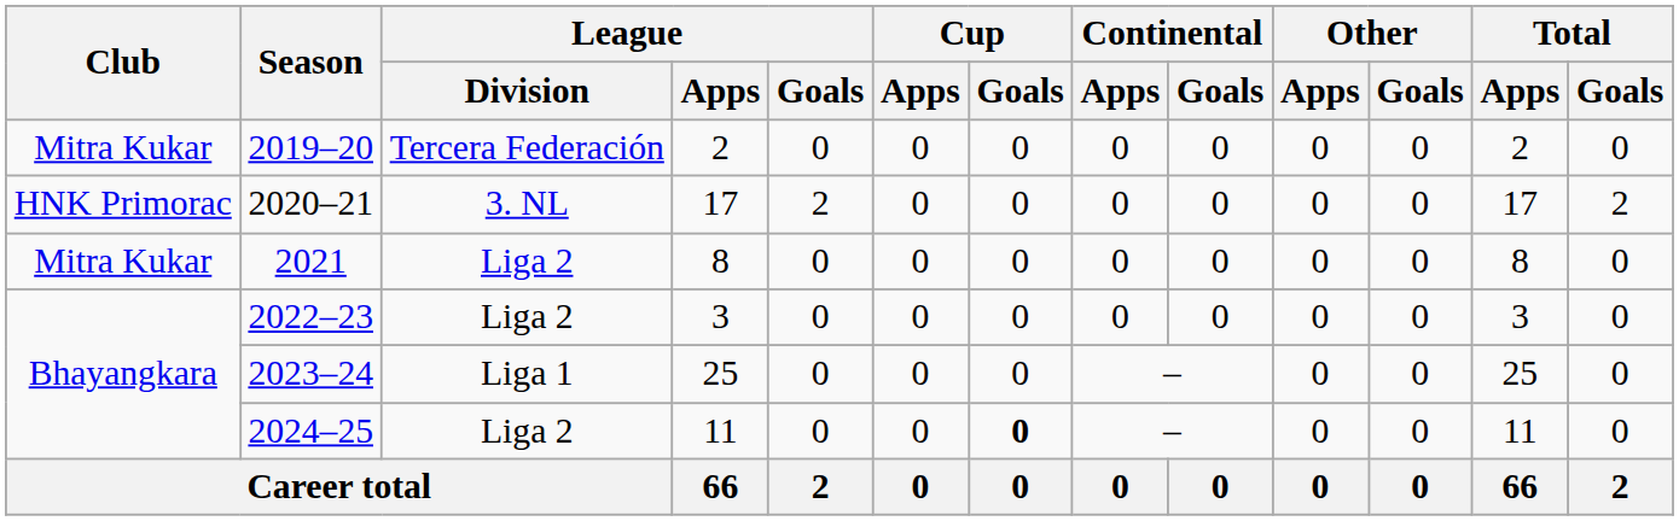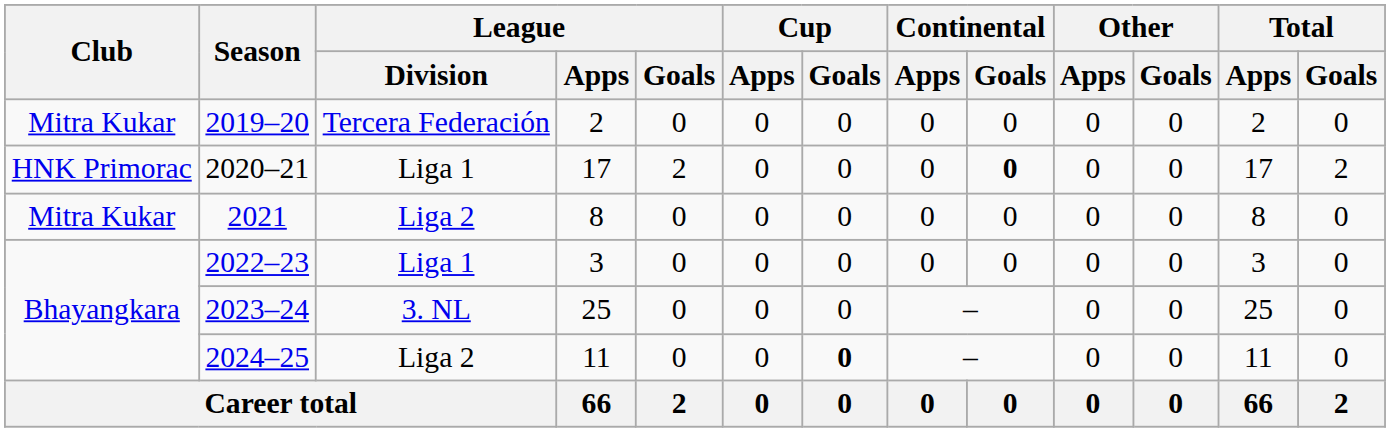2020–21 | League / Division: 3. NL -> Liga 1
2020–21 | Continental / Goals: normal -> bold
2022–23 | League / Division: Liga 2 -> Liga 1
2023–24 | League / Division: Liga 1 -> 3. NL
